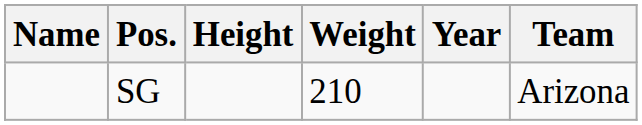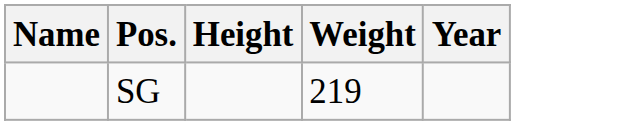- column: Team | Arizona
SG | Weight: 210 -> 219
